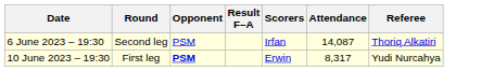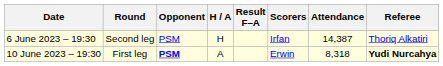+ column: H / A | H | A
6 June 2023 – 19:30 | Attendance: 14,087 -> 14,387
10 June 2023 – 19:30 | Attendance: 8,317 -> 8,318
10 June 2023 – 19:30 | Referee: normal -> bold
